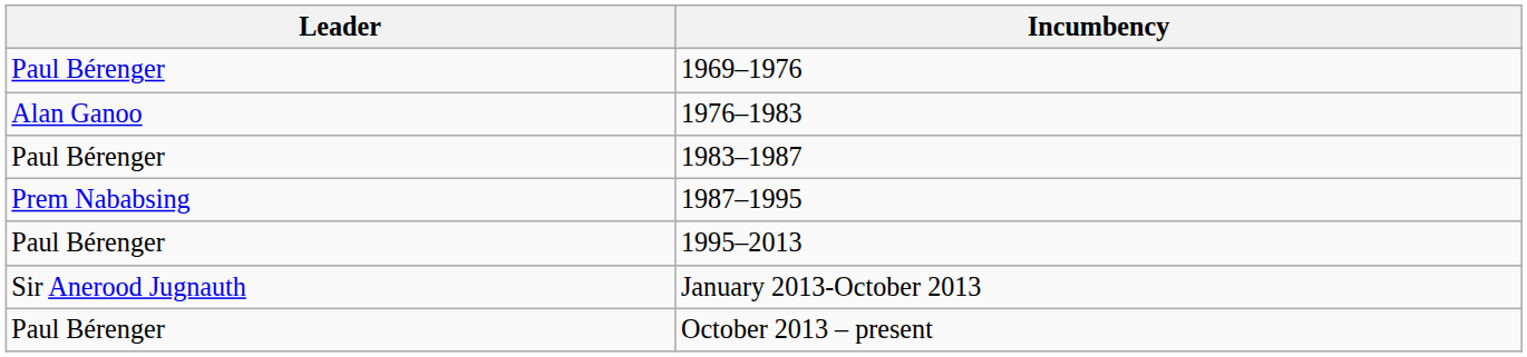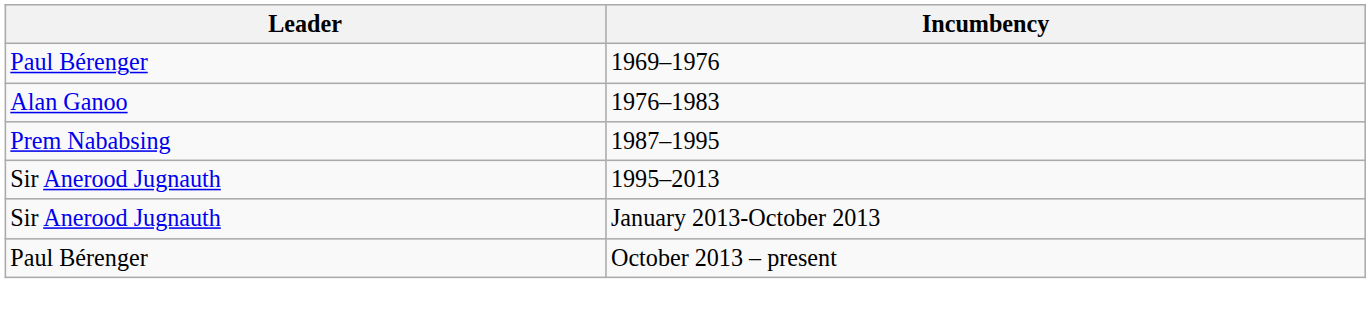- row: Paul Bérenger | 1983–1987
1995–2013 | Leader: Paul Bérenger -> Sir Anerood Jugnauth
